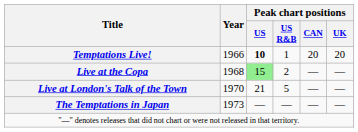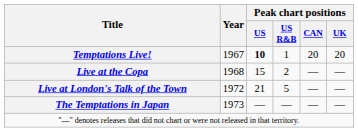Temptations Live! | Year: 1966 -> 1967
Live at the Copa | Peak chart positions / US: lightgreen background -> no background
Live at London's Talk of the Town | Year: 1970 -> 1972
